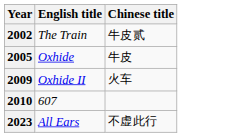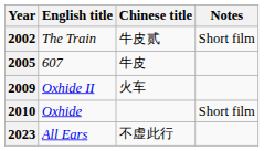+ column: Notes | Short film | Short film
2005 | English title: Oxhide -> 607
2010 | English title: 607 -> Oxhide
